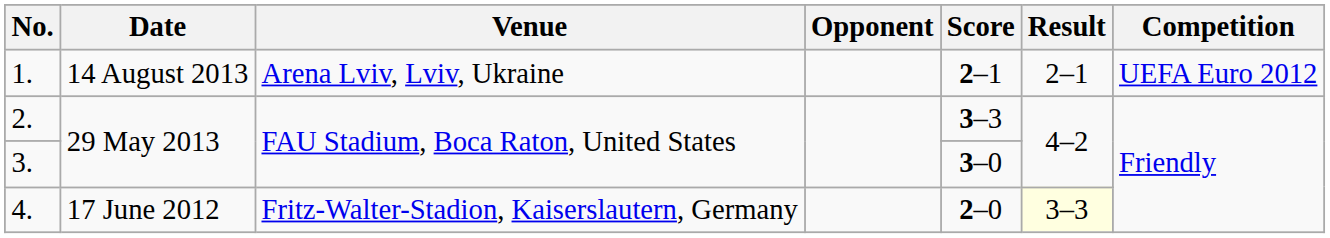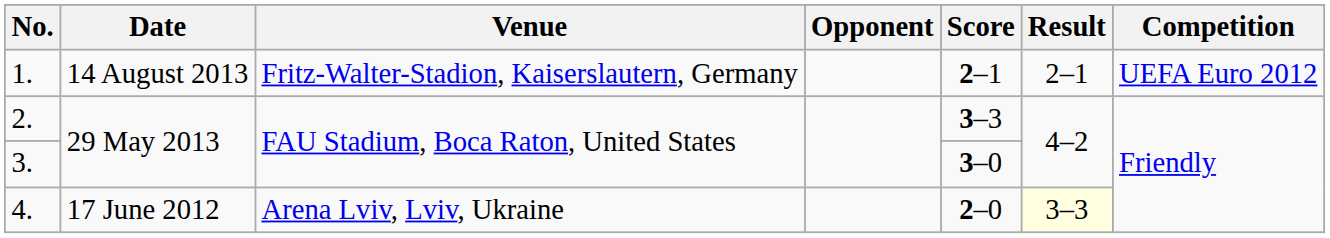1. | Venue: Arena Lviv, Lviv, Ukraine -> Fritz-Walter-Stadion, Kaiserslautern, Germany
4. | Venue: Fritz-Walter-Stadion, Kaiserslautern, Germany -> Arena Lviv, Lviv, Ukraine
